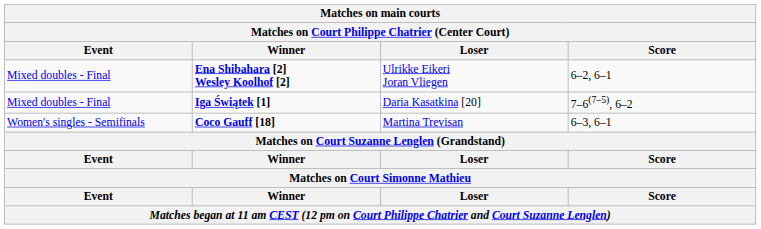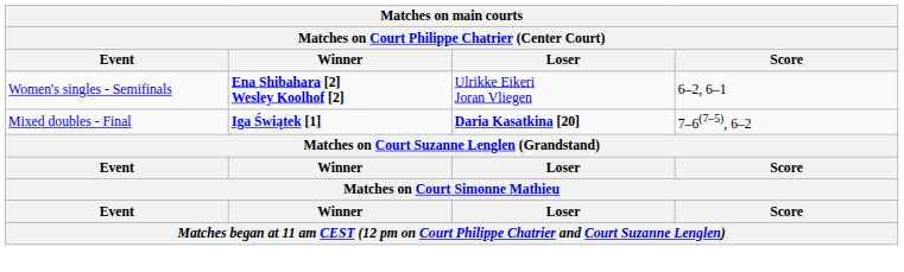Ena Shibahara [2] Wesley Koolhof [2] | Event: Mixed doubles - Final -> Women's singles - Semifinals
Iga Świątek [1] | Loser: normal -> bold
- row: Women's singles - Semifinals | Coco Gauff [18] | Martina Trevisan | 6–3, 6–1
